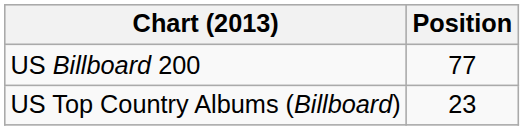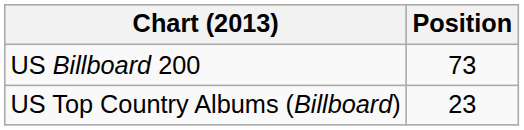US Billboard 200 | Position: 77 -> 73
